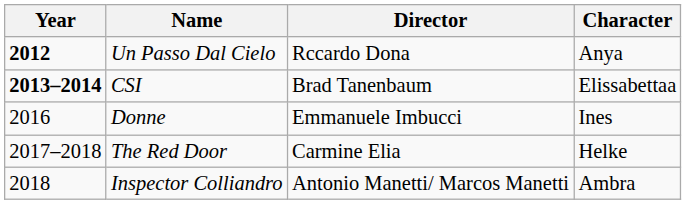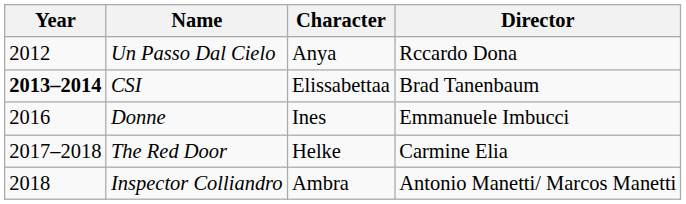columns swapped: Director <-> Character
Un Passo Dal Cielo | Year: bold -> normal
